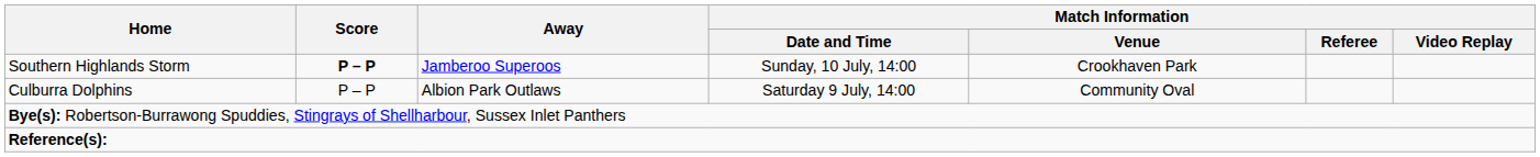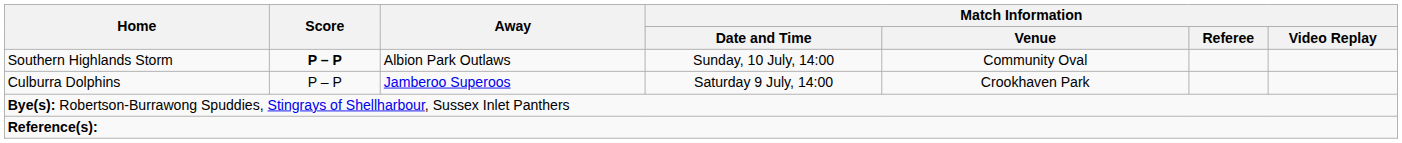Southern Highlands Storm | Away: Jamberoo Superoos -> Albion Park Outlaws
Southern Highlands Storm | Match Information / Venue: Crookhaven Park -> Community Oval
Culburra Dolphins | Away: Albion Park Outlaws -> Jamberoo Superoos
Culburra Dolphins | Match Information / Venue: Community Oval -> Crookhaven Park
